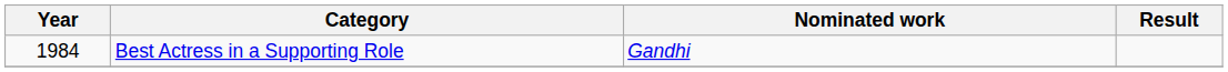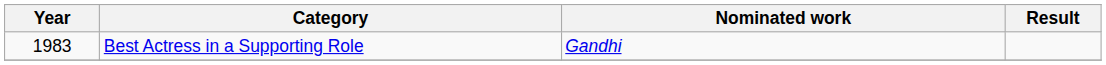Best Actress in a Supporting Role | Year: 1984 -> 1983
